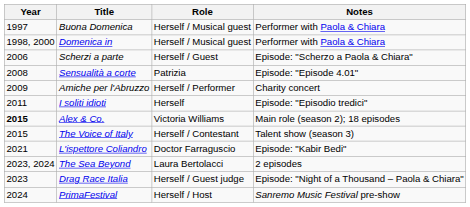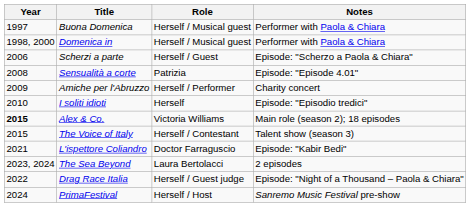I soliti idioti | Year: 2011 -> 2010
Drag Race Italia | Year: 2023 -> 2022
